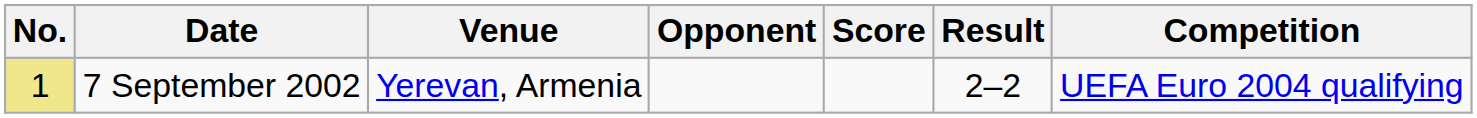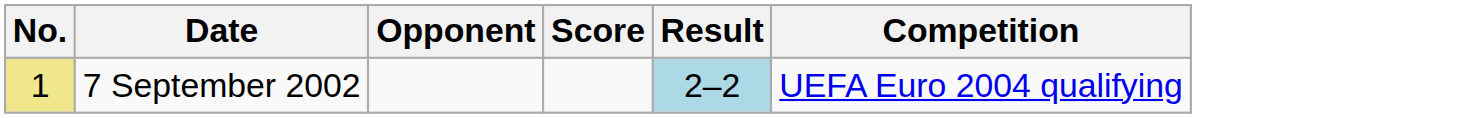- column: Venue | Yerevan, Armenia
7 September 2002 | Result: no background -> lightblue background
